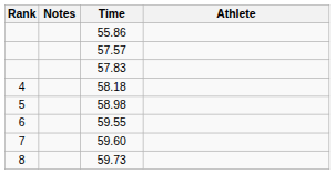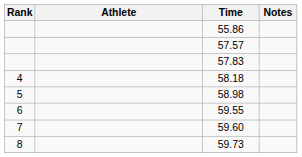columns swapped: Athlete <-> Notes
